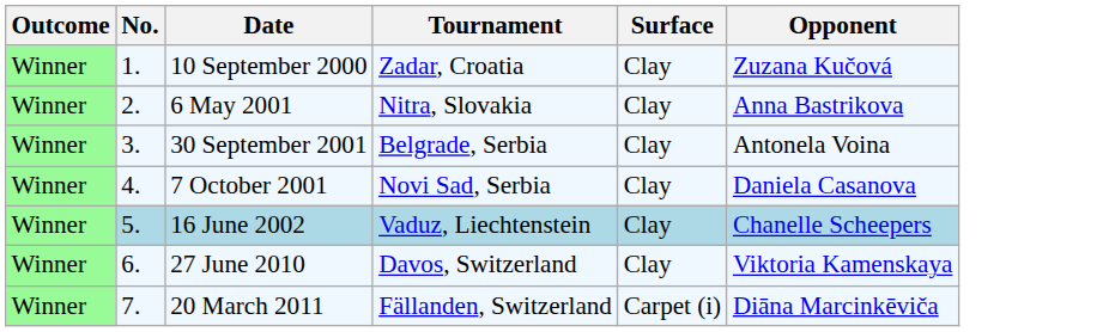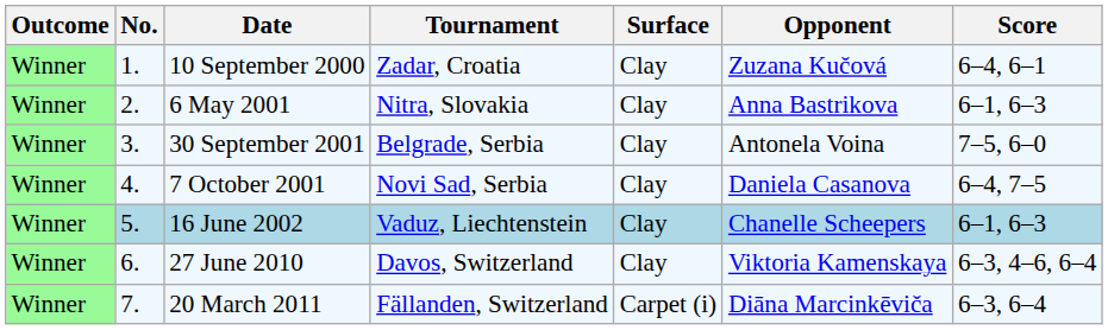+ column: Score | 6–4, 6–1 | 6–1, 6–3 | 7–5, 6–0 | 6–4, 7–5 | 6–1, 6–3 | 6–3, 4–6, 6–4 | 6–3, 6–4
